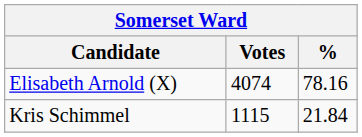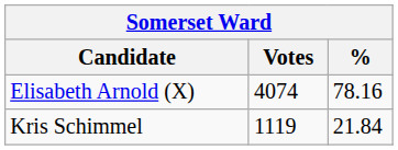Kris Schimmel | Votes: 1115 -> 1119
